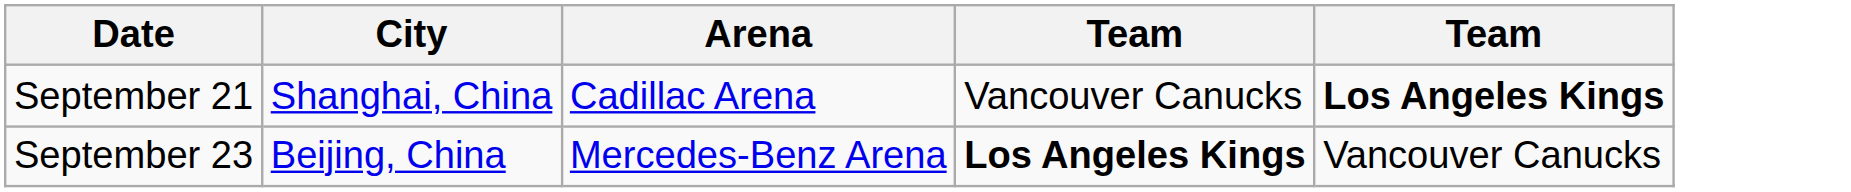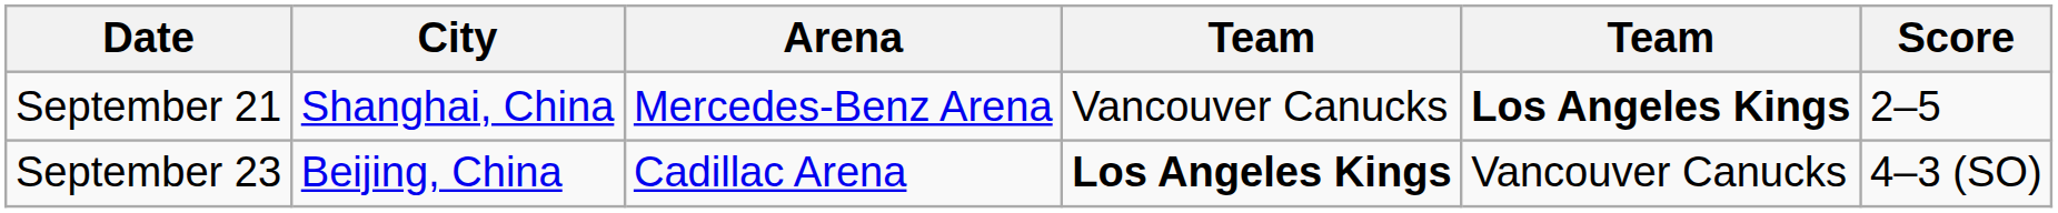+ column: Score | 2–5 | 4–3 (SO)
September 21 | Arena: Cadillac Arena -> Mercedes-Benz Arena
September 23 | Arena: Mercedes-Benz Arena -> Cadillac Arena
